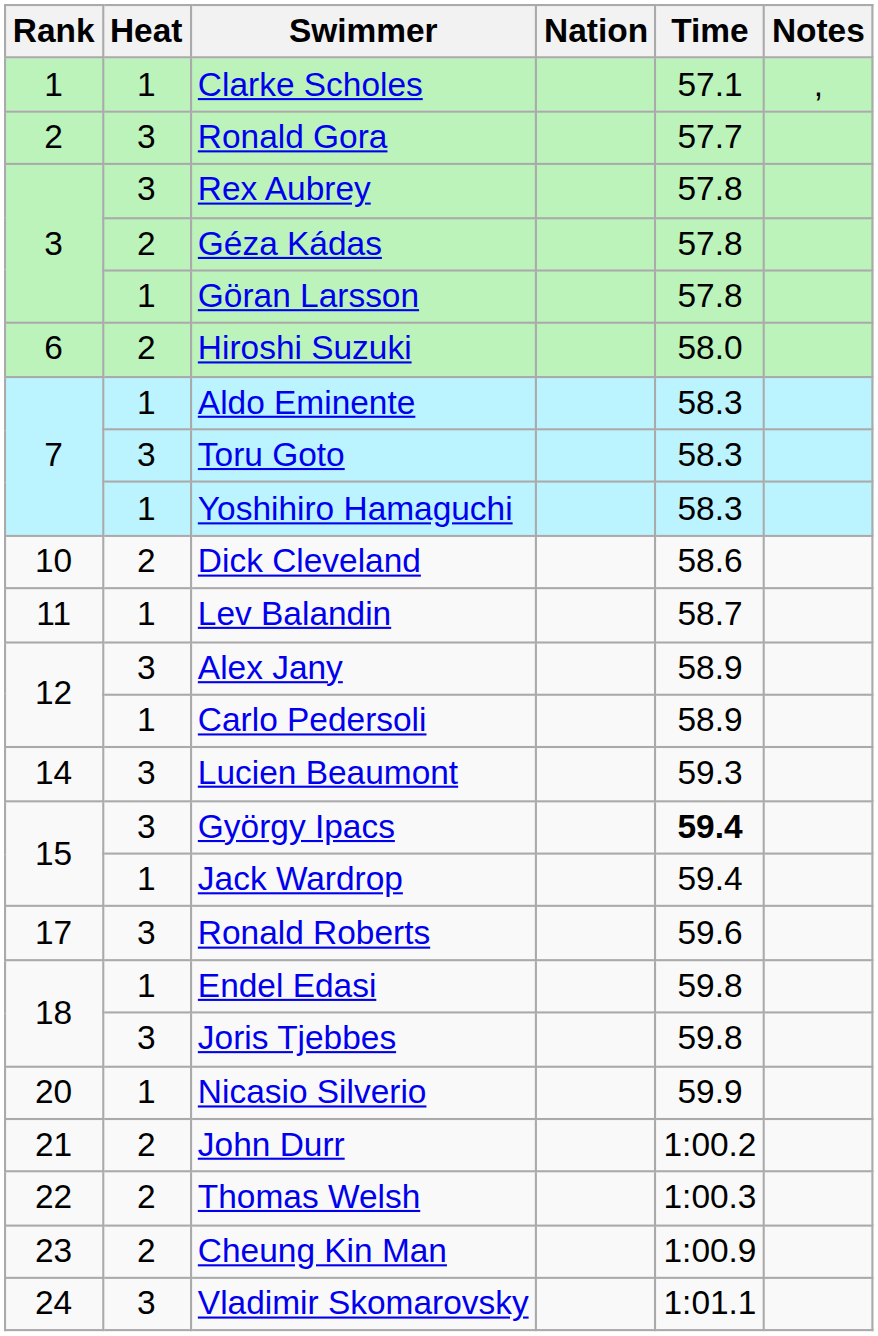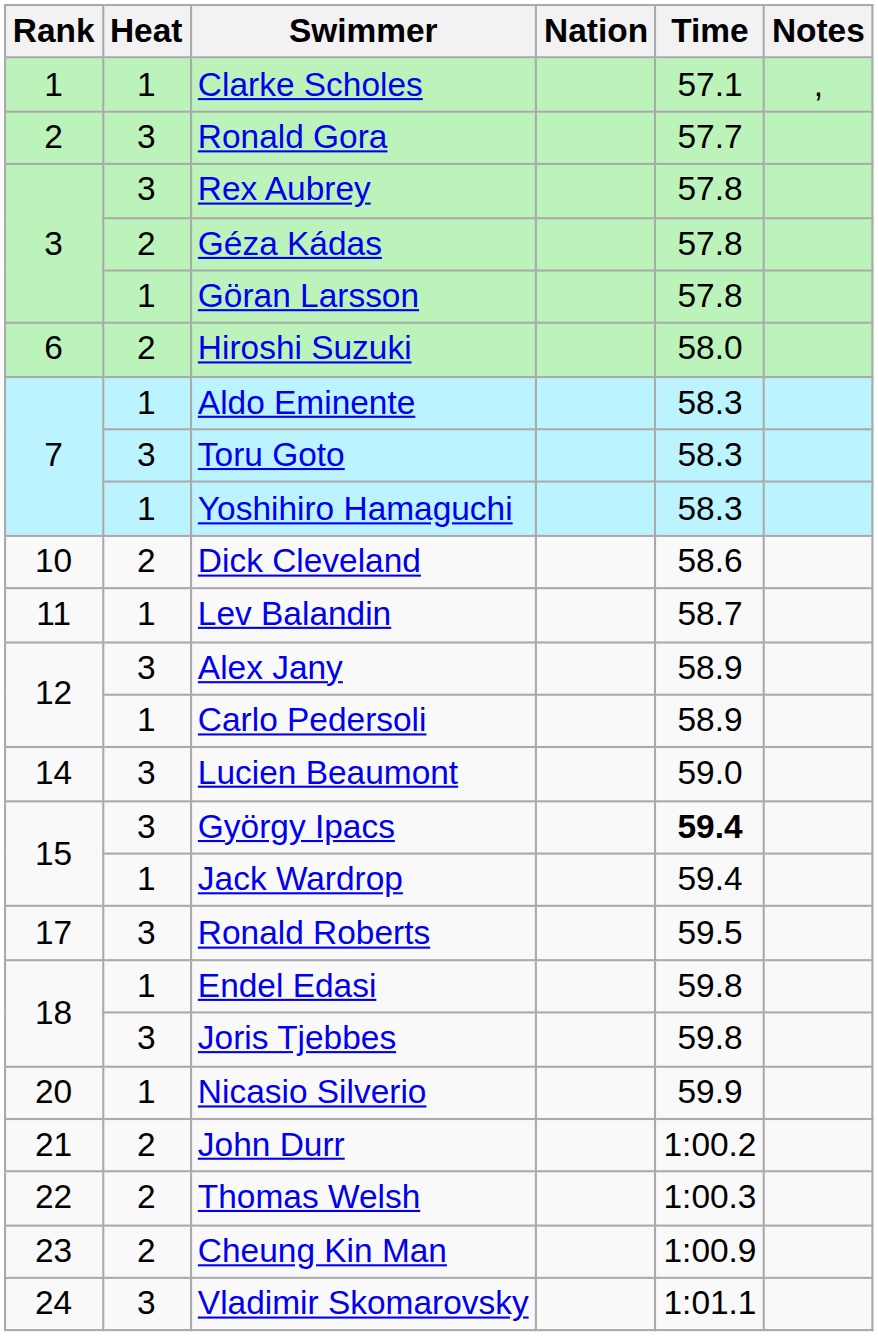Lucien Beaumont | Time: 59.3 -> 59.0
Ronald Roberts | Time: 59.6 -> 59.5
